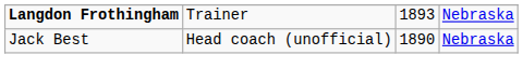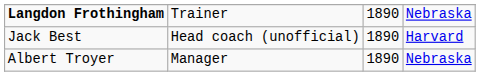Langdon Frothingham | column 3: 1893 -> 1890
Jack Best | column 4: Nebraska -> Harvard
+ row: Albert Troyer | Manager | 1890 | Nebraska
